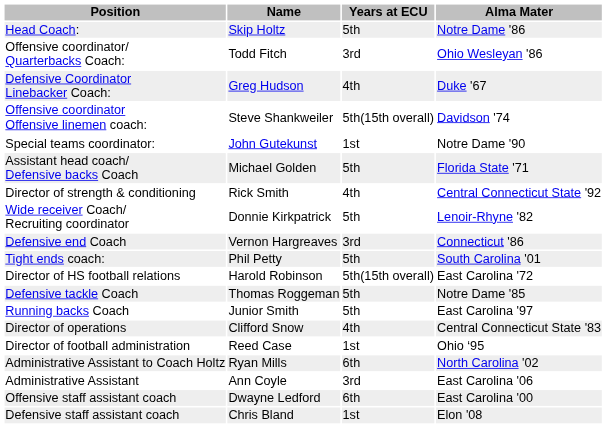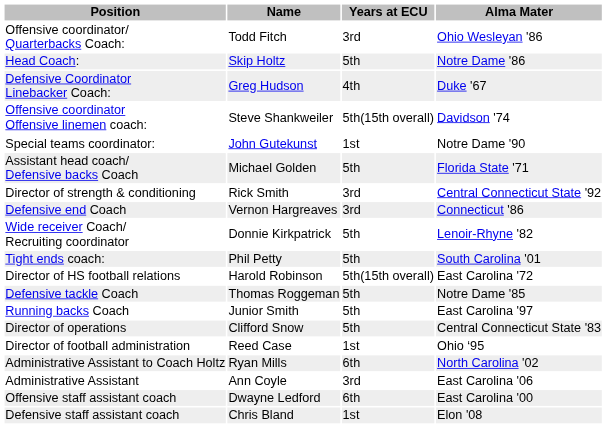rows swapped: Head Coach: <-> Offensive coordinator/ Quarterbacks Coach:
Director of strength & conditioning | Years at ECU: 4th -> 3rd
rows swapped: Defensive end Coach <-> Wide receiver Coach/ Recruiting coordinator
Director of operations | Years at ECU: 4th -> 5th
